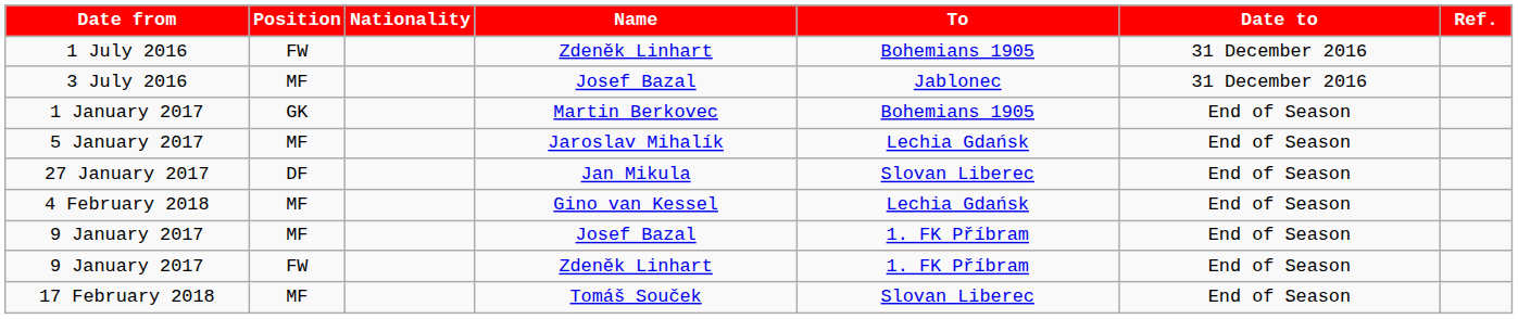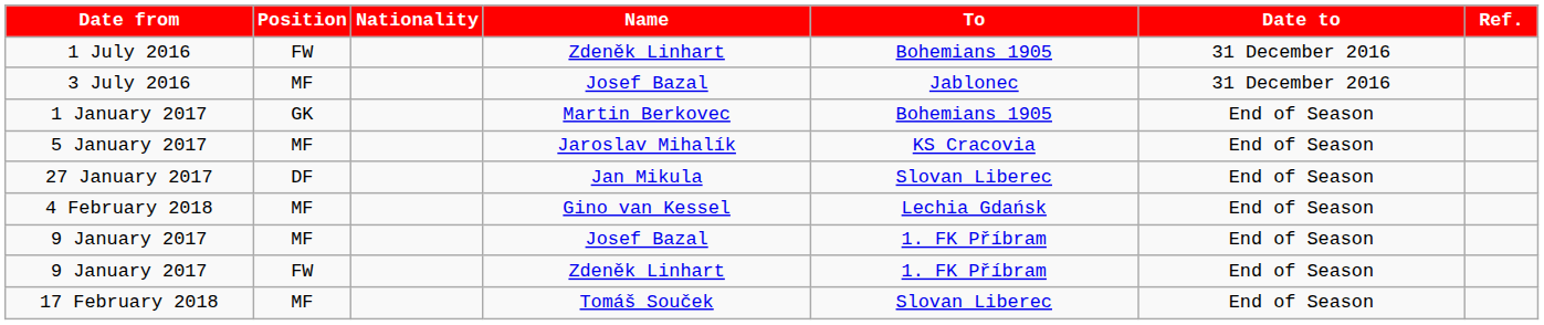5 January 2017 | To: Lechia Gdańsk -> KS Cracovia
